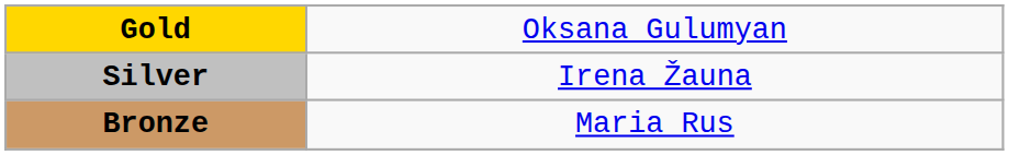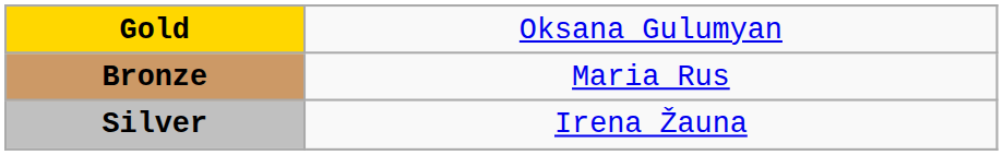rows swapped: Silver <-> Bronze
